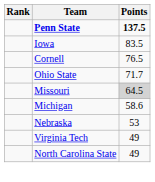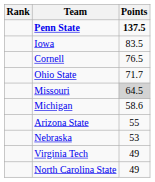+ row: Arizona State | 55
